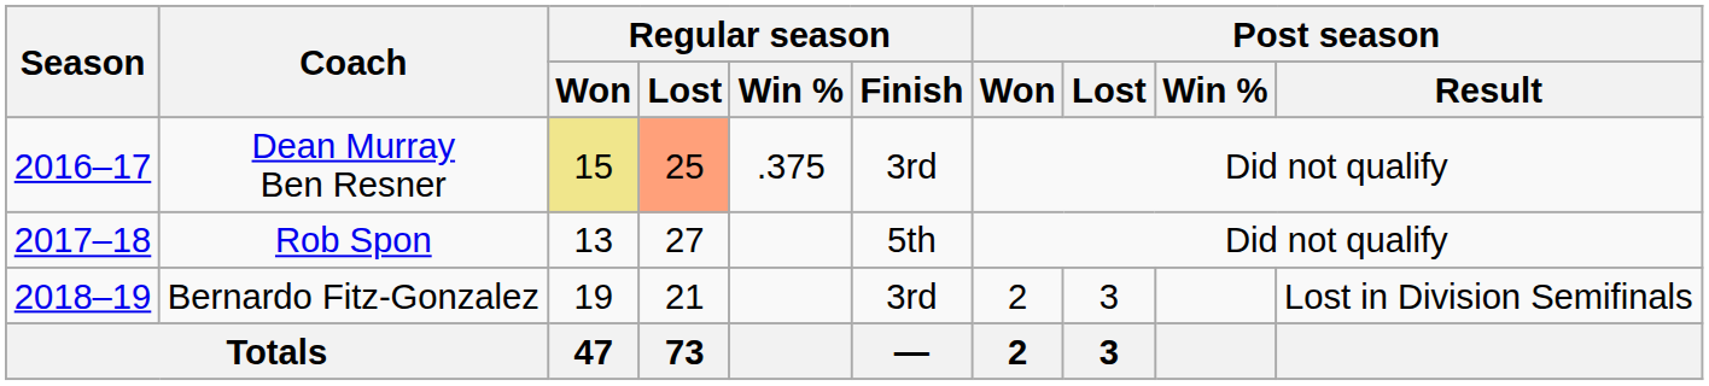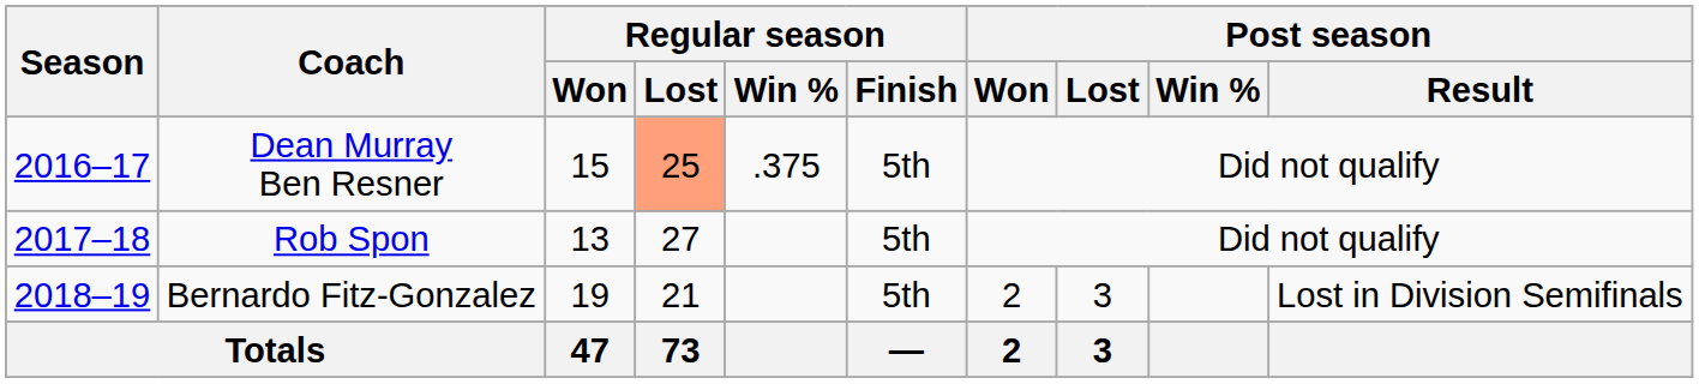Dean Murray Ben Resner | Regular season / Won: khaki background -> no background
Dean Murray Ben Resner | Regular season / Finish: 3rd -> 5th
Bernardo Fitz-Gonzalez | Regular season / Finish: 3rd -> 5th
